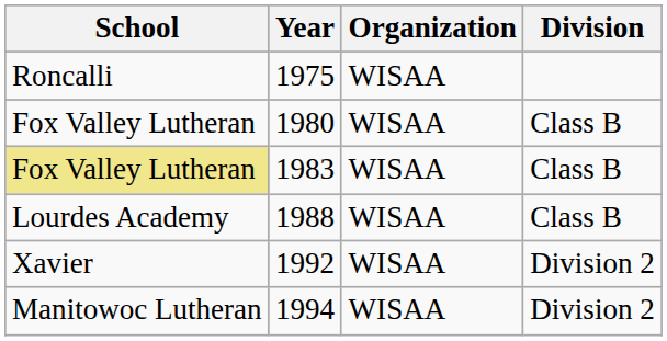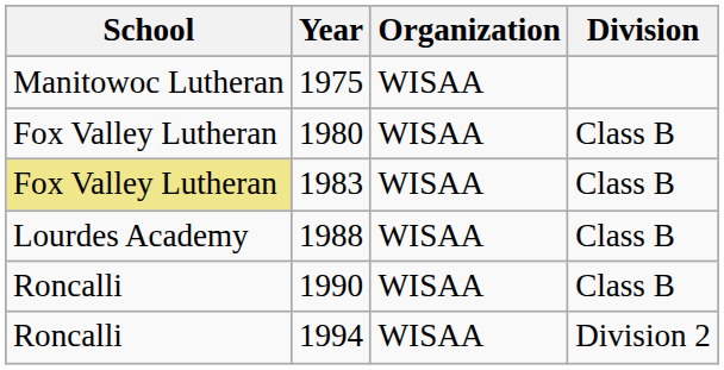1975 | School: Roncalli -> Manitowoc Lutheran
+ row: Roncalli | 1990 | WISAA | Class B
- row: Xavier | 1992 | WISAA | Division 2
1994 | School: Manitowoc Lutheran -> Roncalli
